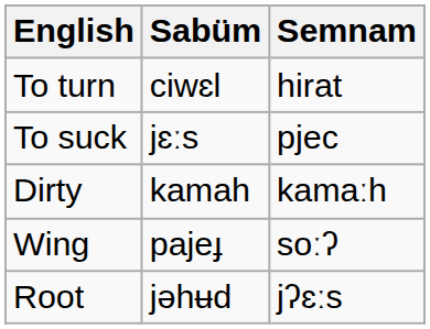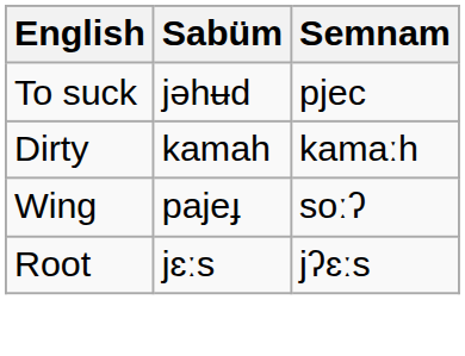- row: To turn | ciwɛl | hirat
To suck | Sabüm: jɛːs -> jəhʉd
Root | Sabüm: jəhʉd -> jɛːs
